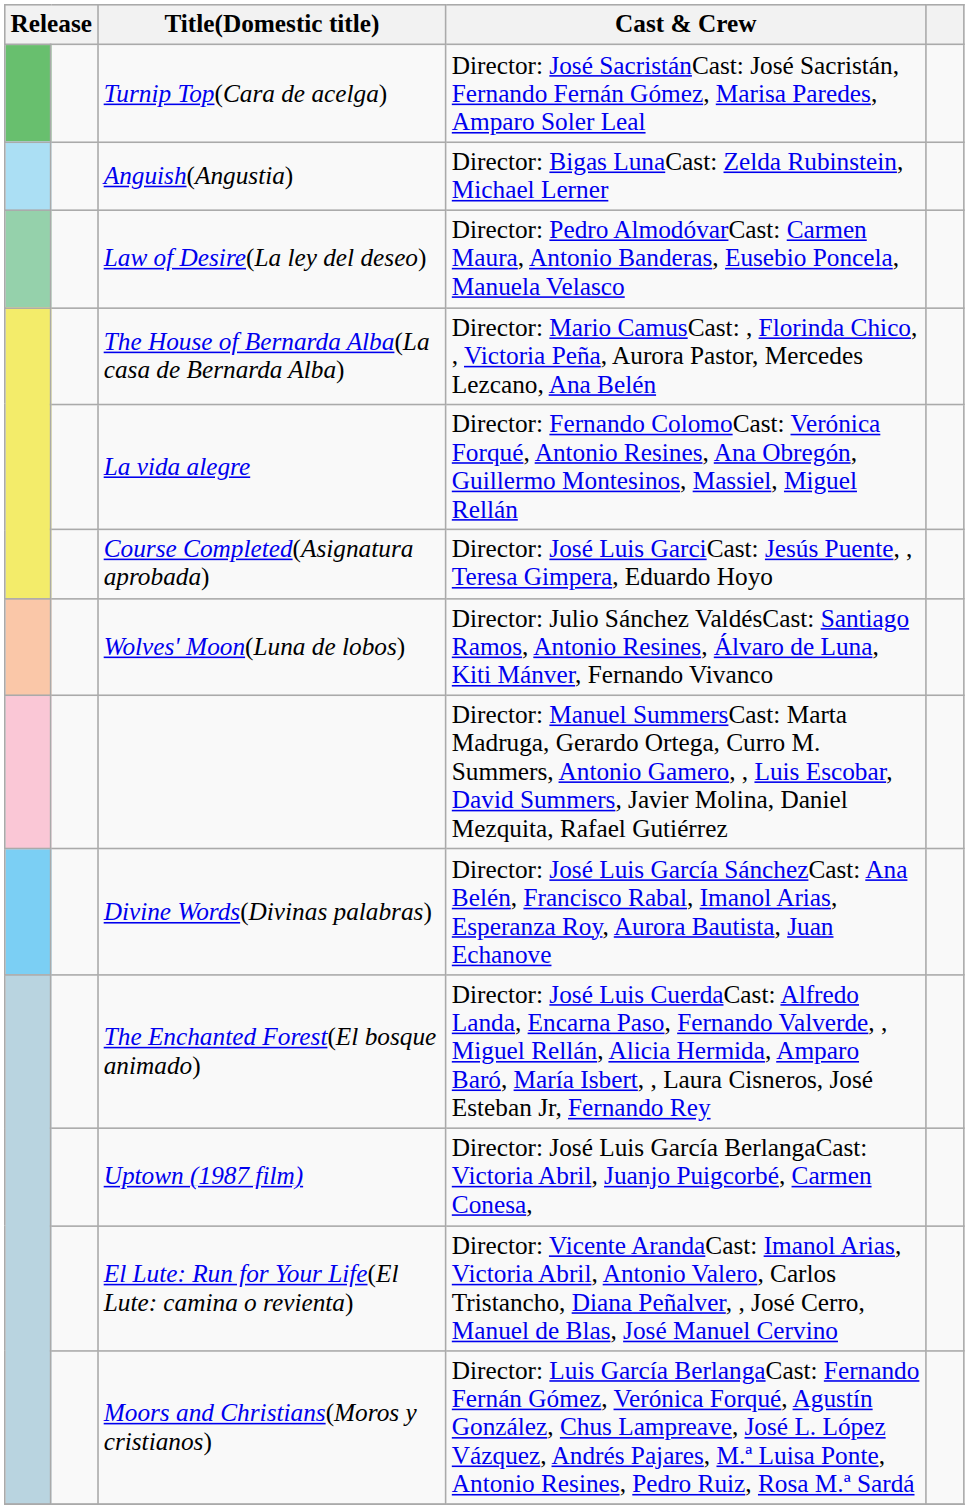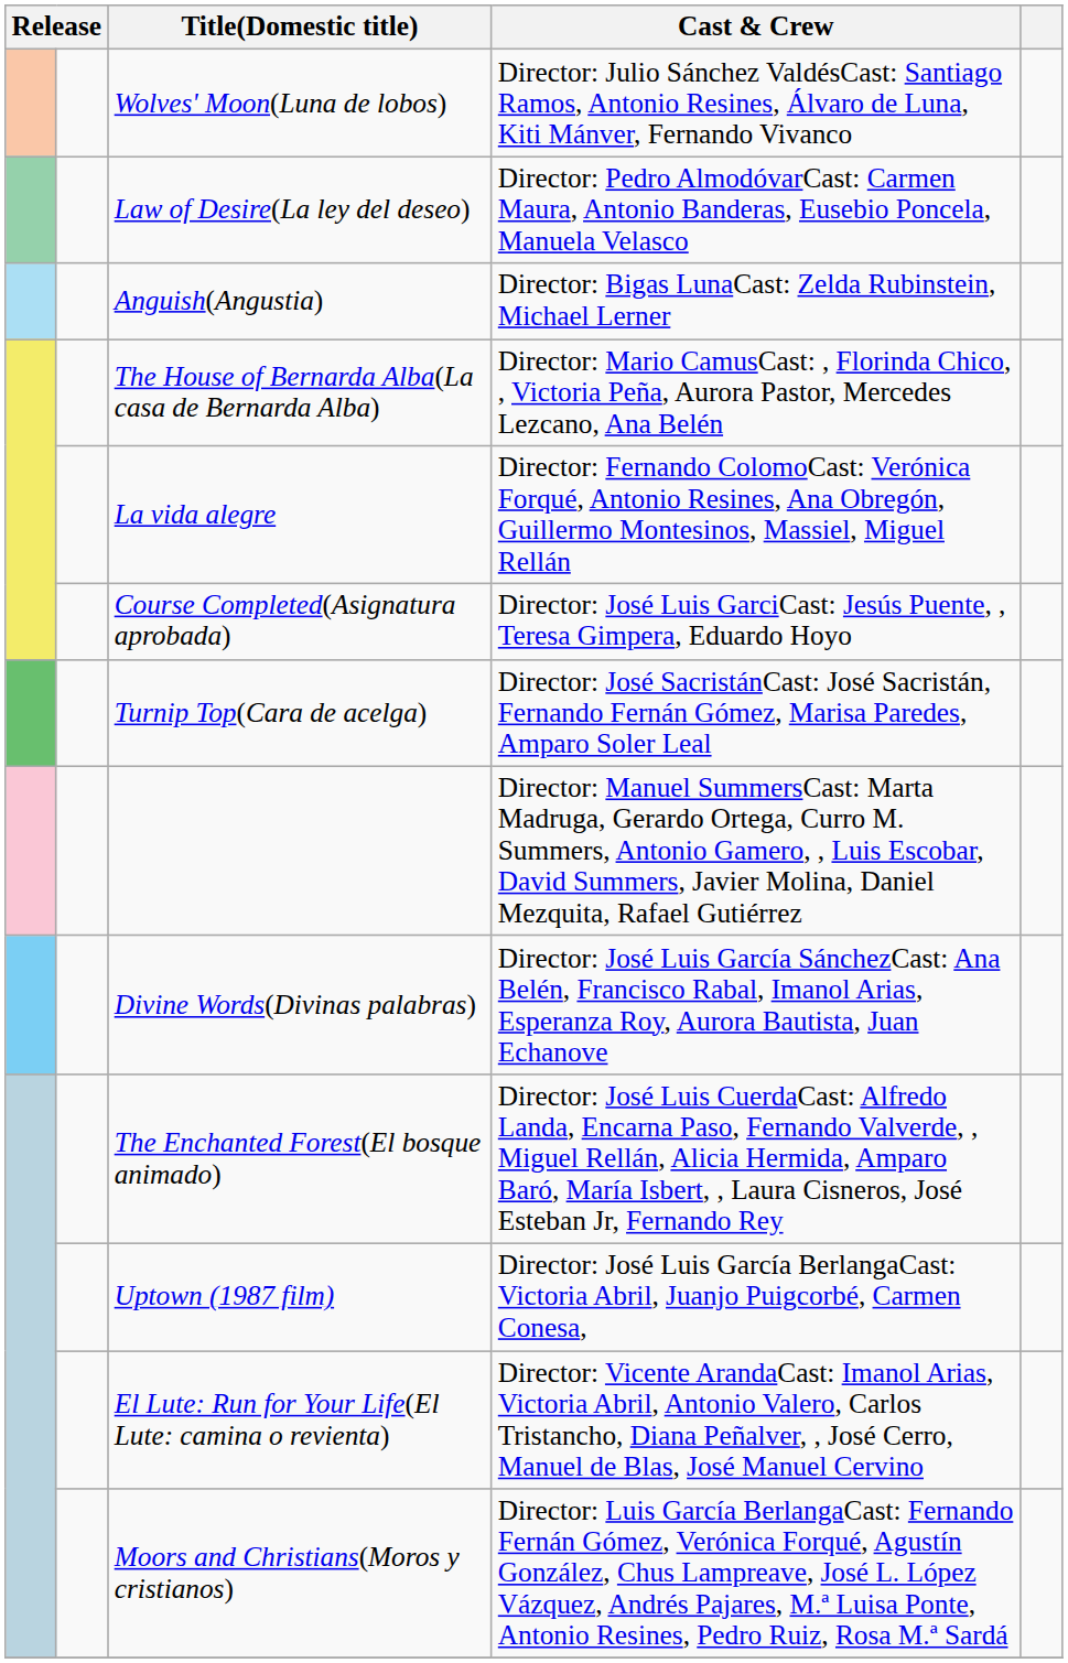rows swapped: Turnip Top(Cara de acelga) <-> Wolves' Moon(Luna de lobos)
rows swapped: Law of Desire(La ley del deseo) <-> Anguish(Angustia)
